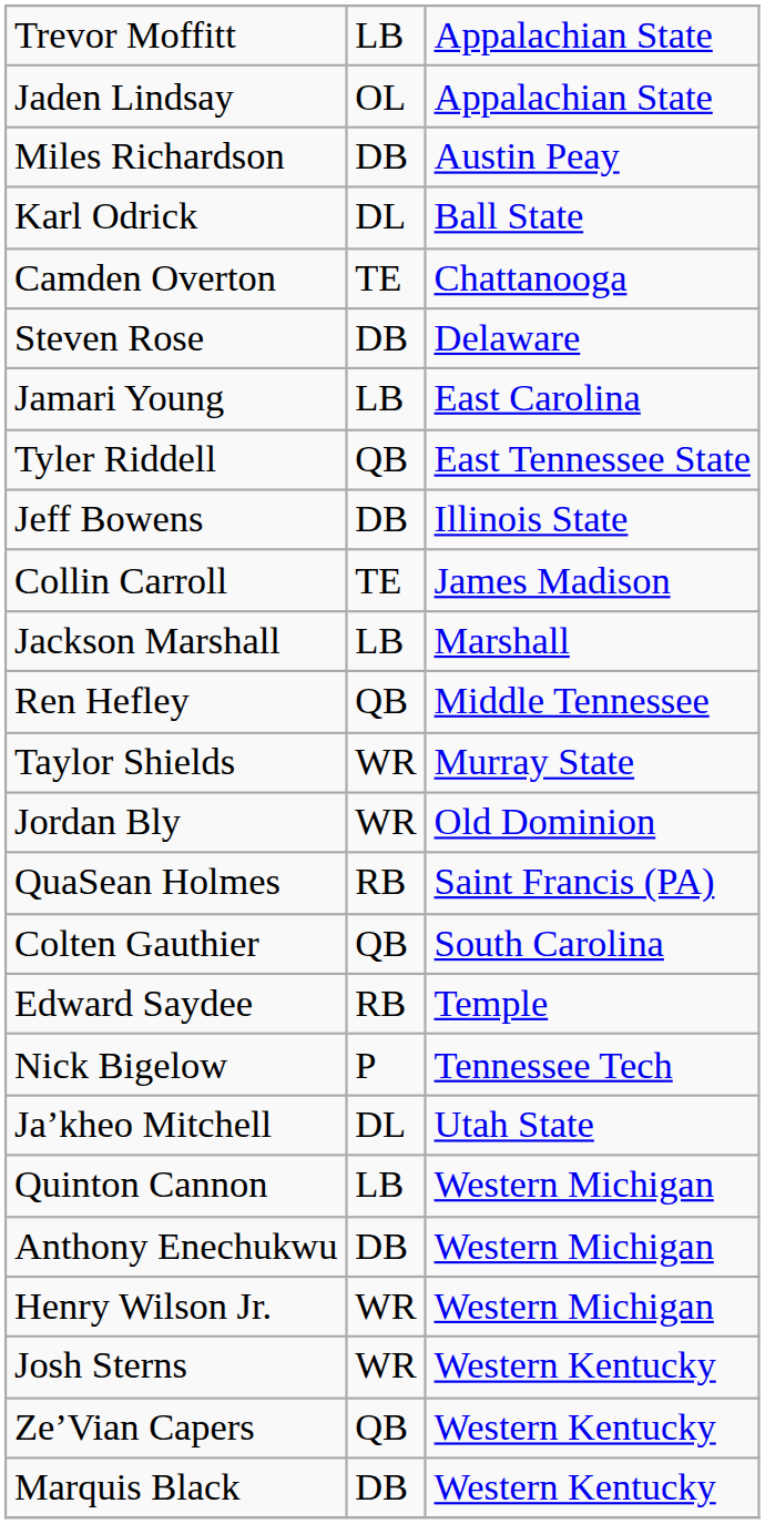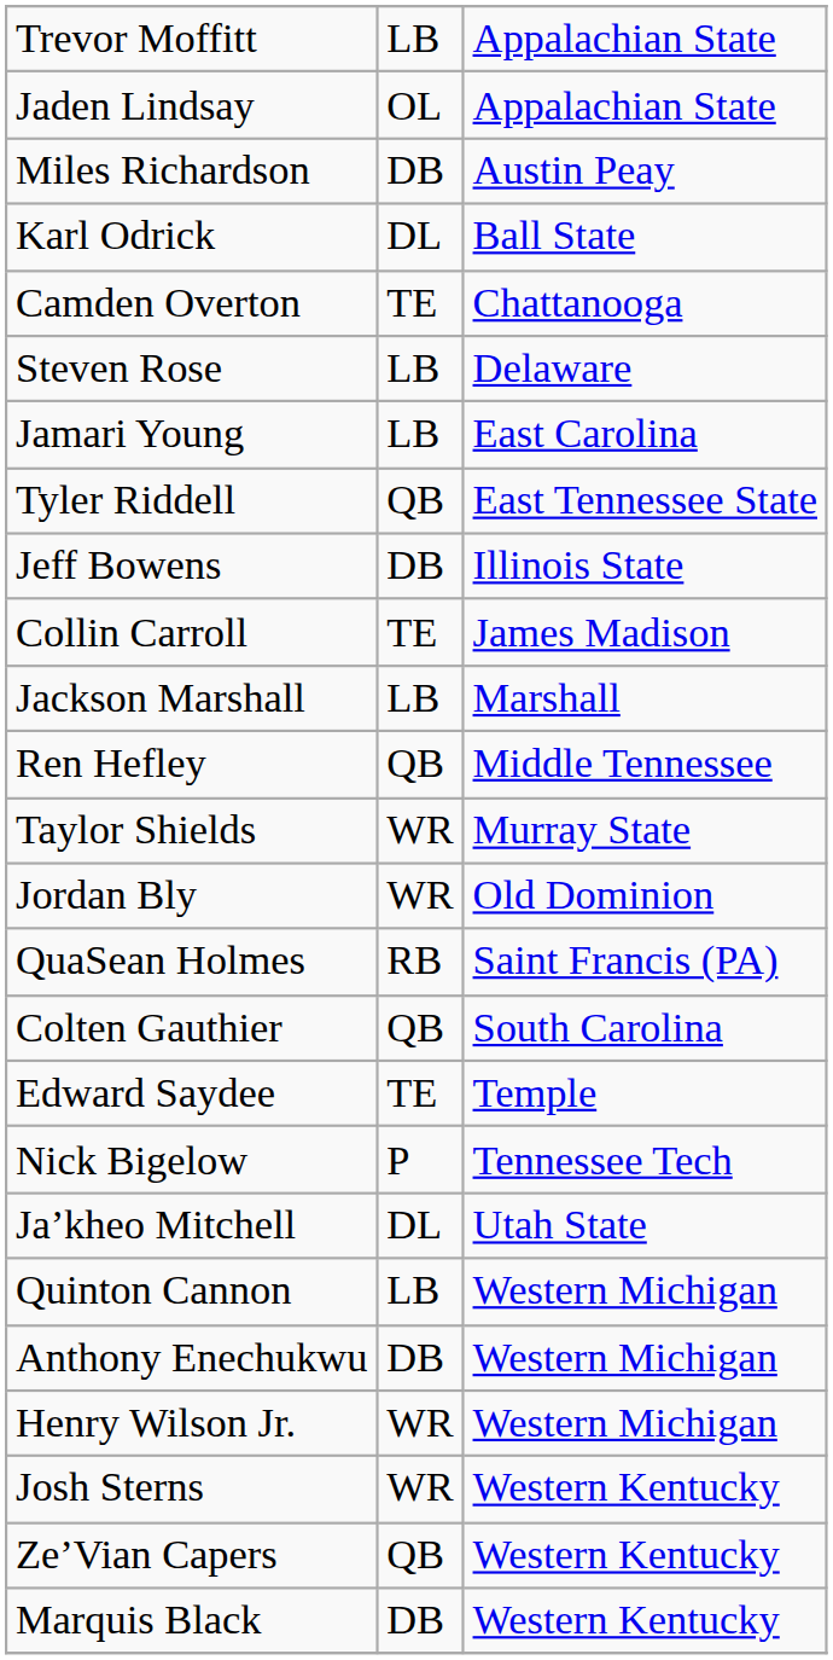Steven Rose | column 2: DB -> LB
Edward Saydee | column 2: RB -> TE
